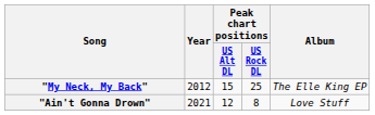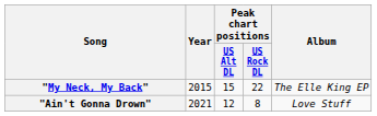"My Neck, My Back" | Year: 2012 -> 2015
"My Neck, My Back" | Peak chart positions / US Rock DL: 25 -> 22
